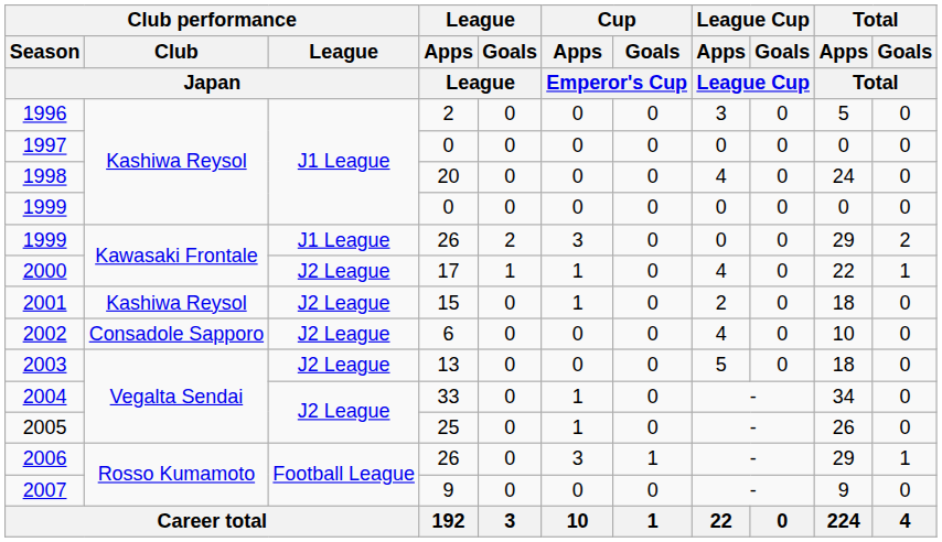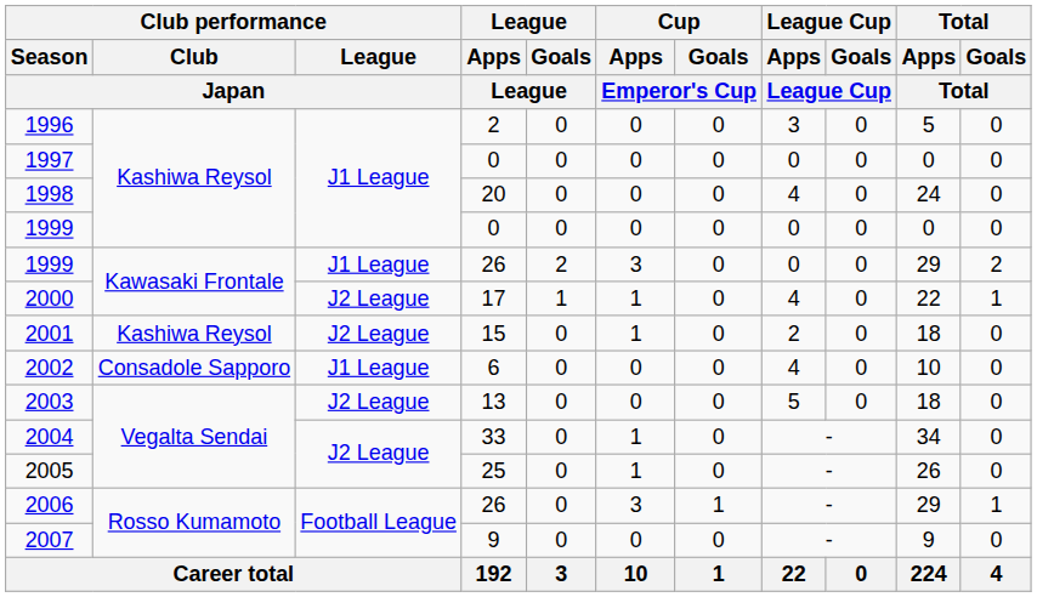2002 | Club performance / League / Japan: J2 League -> J1 League
